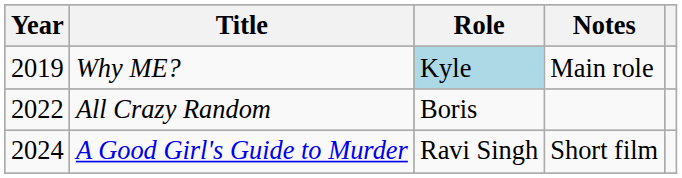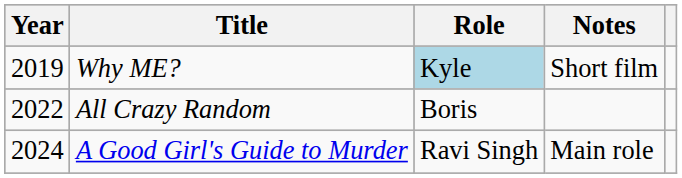Why ME? | Notes: Main role -> Short film
A Good Girl's Guide to Murder | Notes: Short film -> Main role
